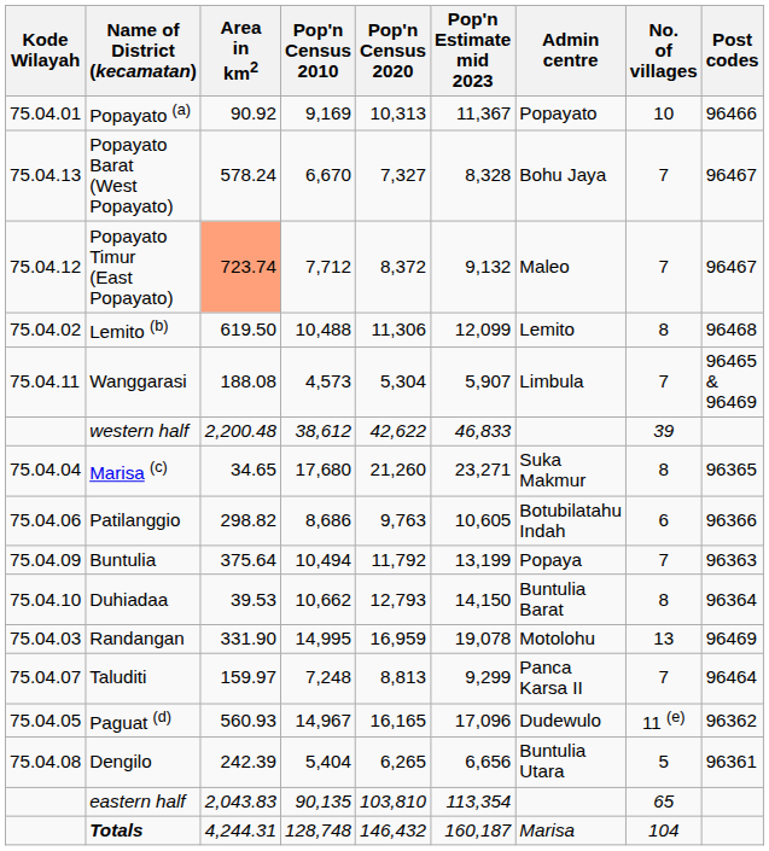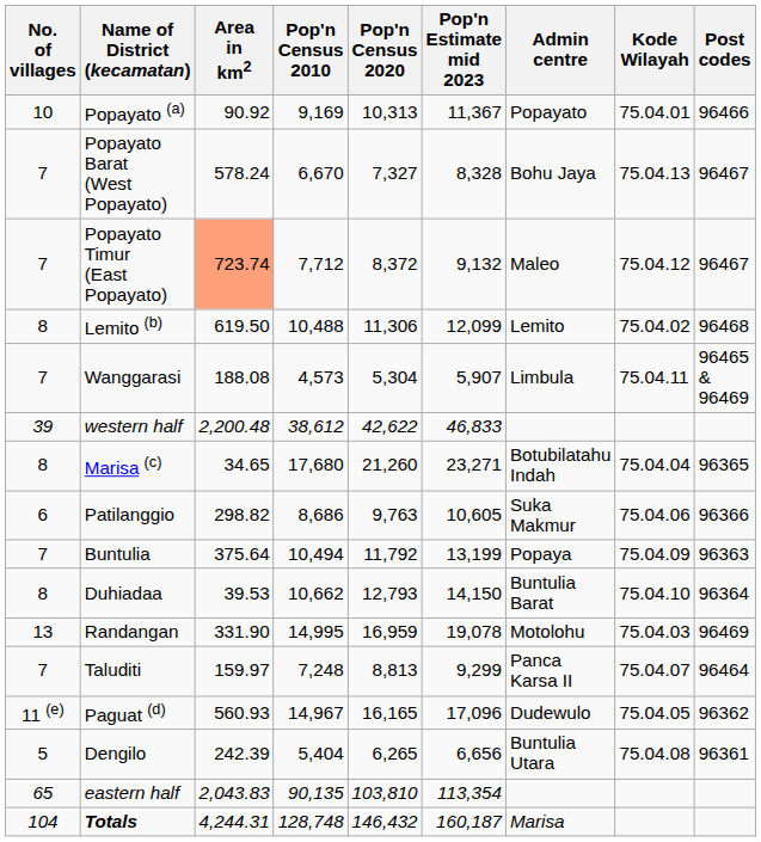columns swapped: Kode Wilayah <-> No. of villages
Marisa (c) | Admin centre: Suka Makmur -> Botubilatahu Indah
Patilanggio | Admin centre: Botubilatahu Indah -> Suka Makmur
